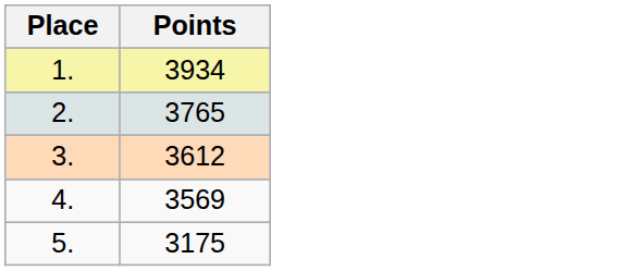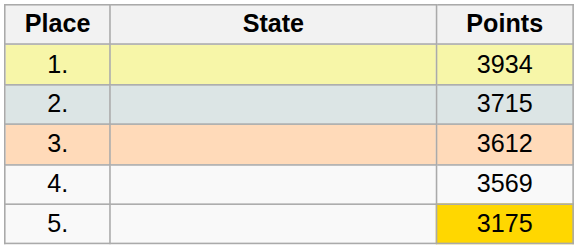+ column: State
2. | Points: 3765 -> 3715
5. | Points: no background -> gold background
